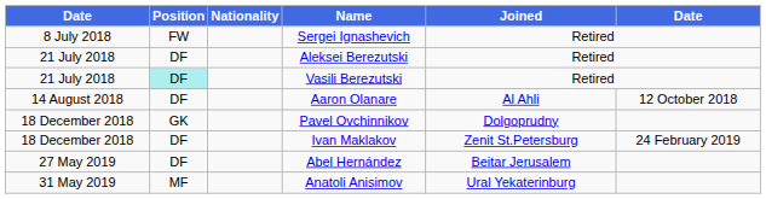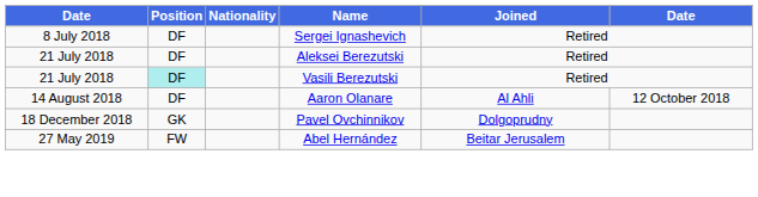Sergei Ignashevich | Position: FW -> DF
- row: 18 December 2018 | DF | Ivan Maklakov | Zenit St.Petersburg | 24 February 2019
Abel Hernández | Position: DF -> FW
- row: 31 May 2019 | MF | Anatoli Anisimov | Ural Yekaterinburg
